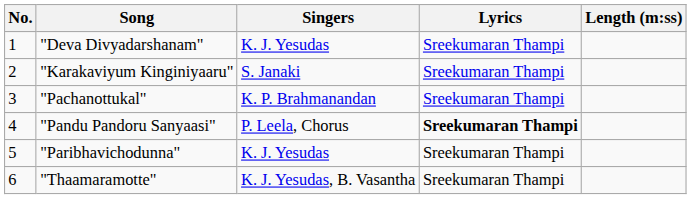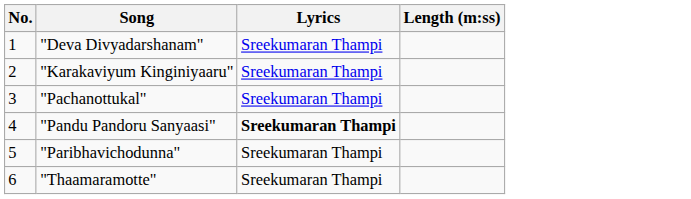- column: Singers | K. J. Yesudas | S. Janaki | K. P. Brahmanandan | P. Leela, Chorus | K. J. Yesudas | K. J. Yesudas, B. Vasantha
